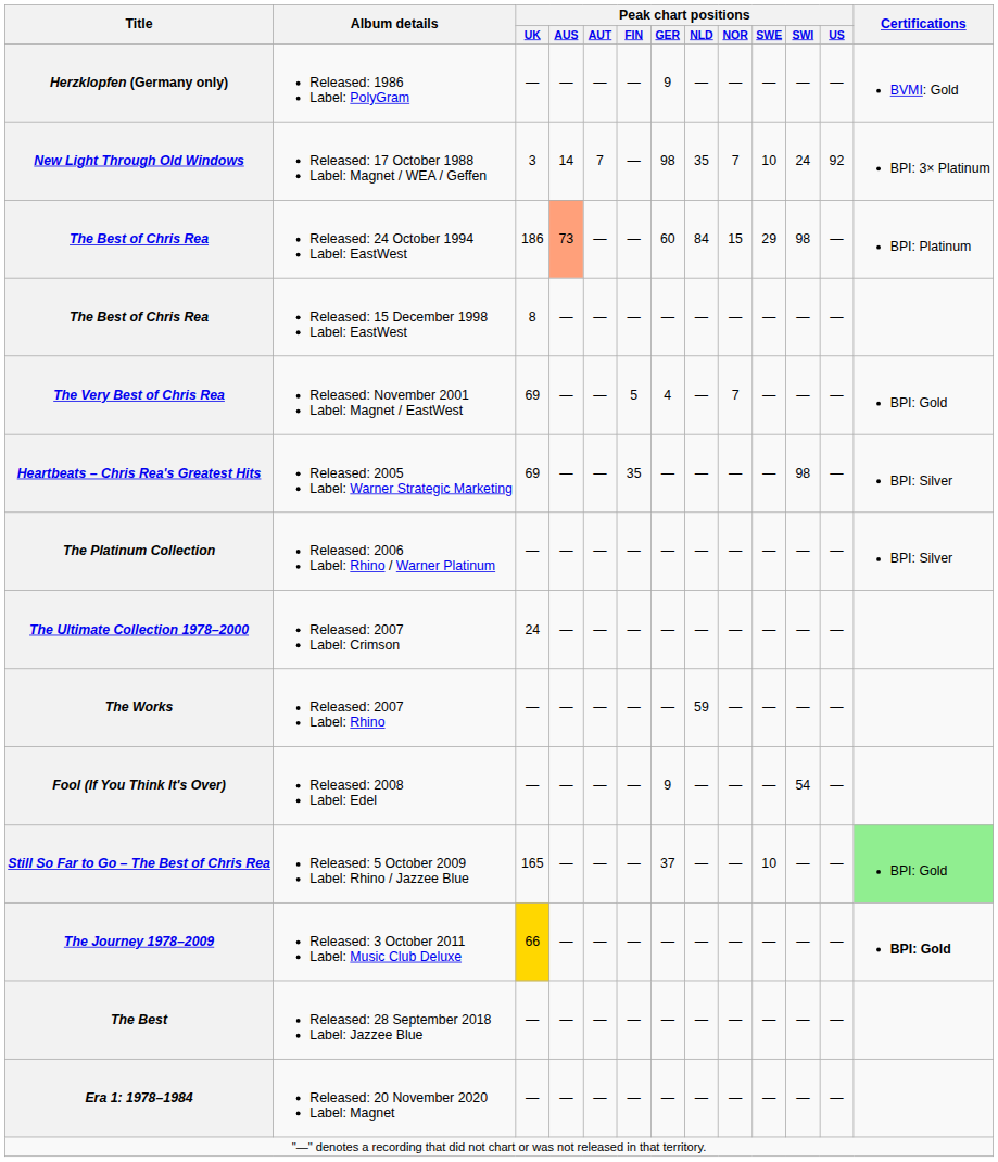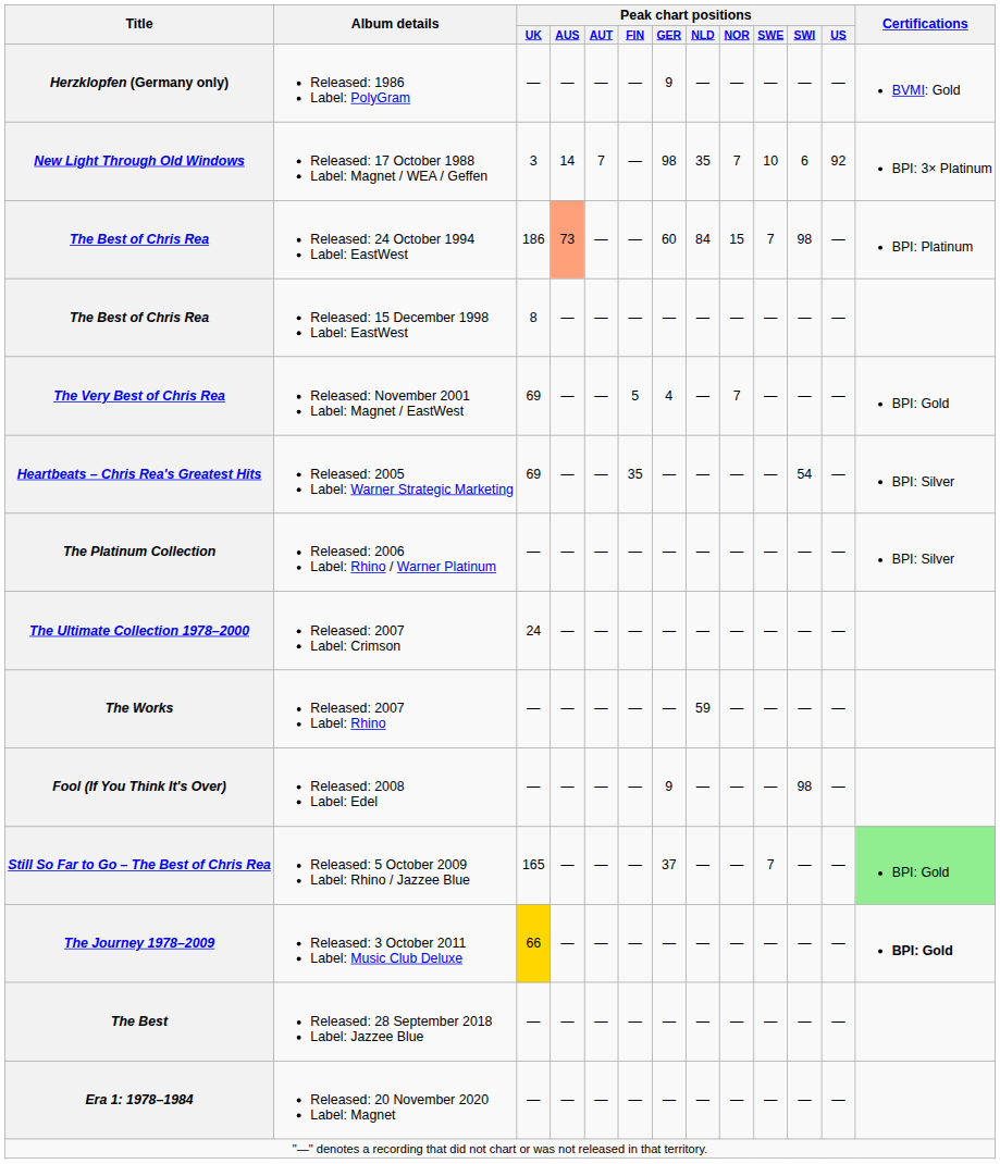Released: 17 October 1988 Label: Magnet / WEA / Geffen | Peak chart positions / SWI: 24 -> 6
Released: 24 October 1994 Label: EastWest | Peak chart positions / SWE: 29 -> 7
Released: 2005 Label: Warner Strategic Marketing | Peak chart positions / SWI: 98 -> 54
Released: 2008 Label: Edel | Peak chart positions / SWI: 54 -> 98
Released: 5 October 2009 Label: Rhino / Jazzee Blue | Peak chart positions / SWE: 10 -> 7
